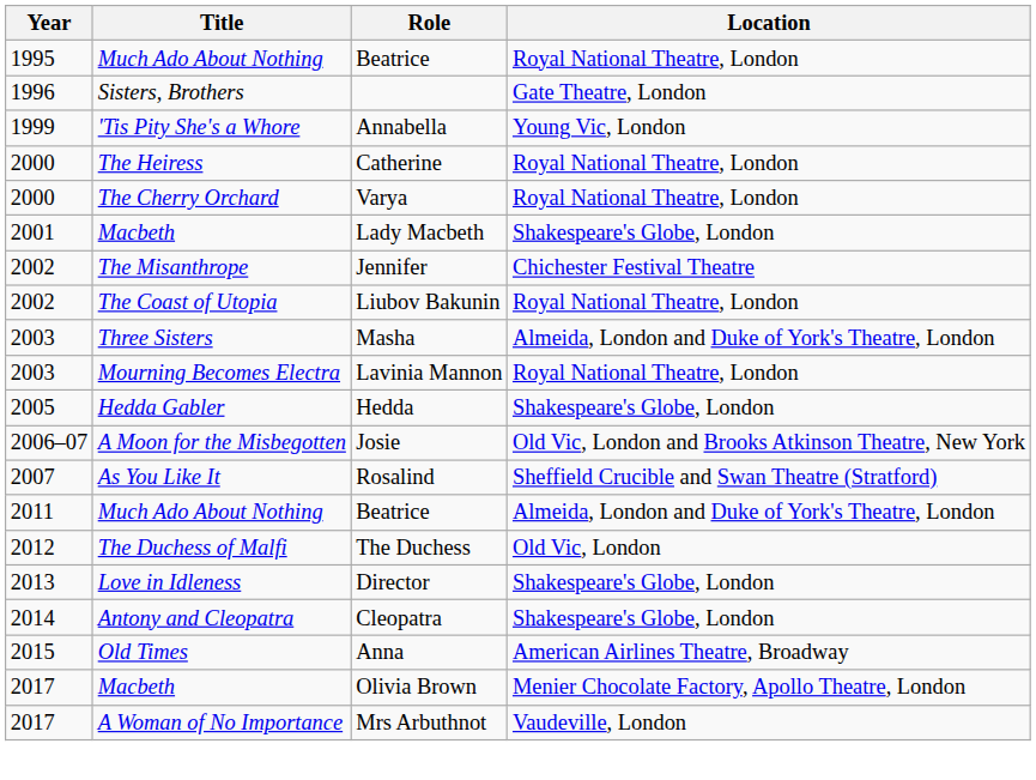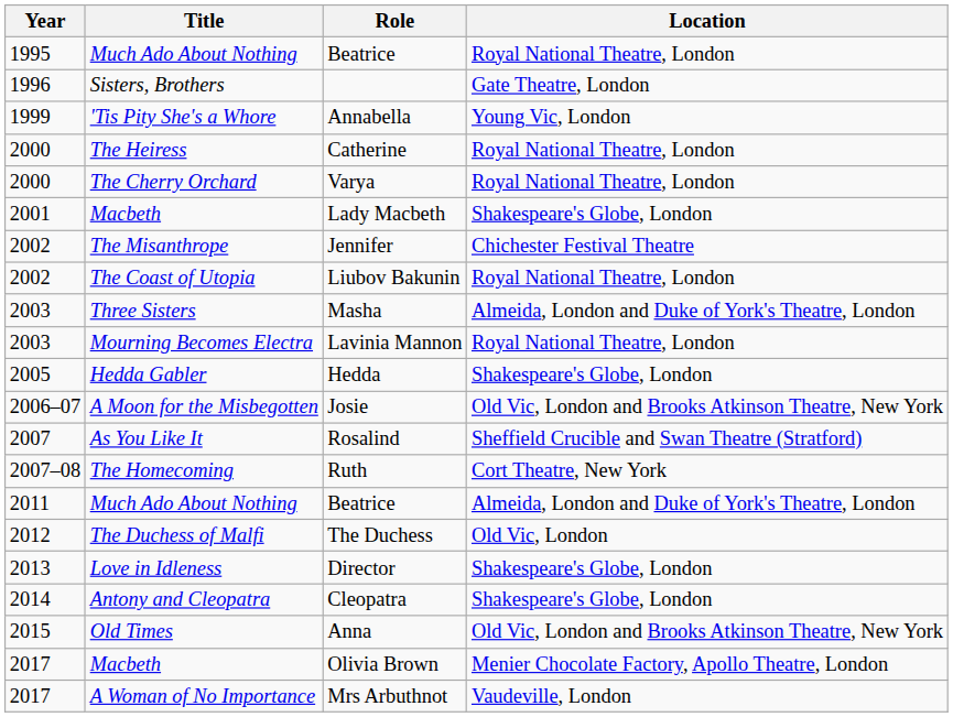+ row: 2007–08 | The Homecoming | Ruth | Cort Theatre, New York
Anna | Location: American Airlines Theatre, Broadway -> Old Vic, London and Brooks Atkinson Theatre, New York
